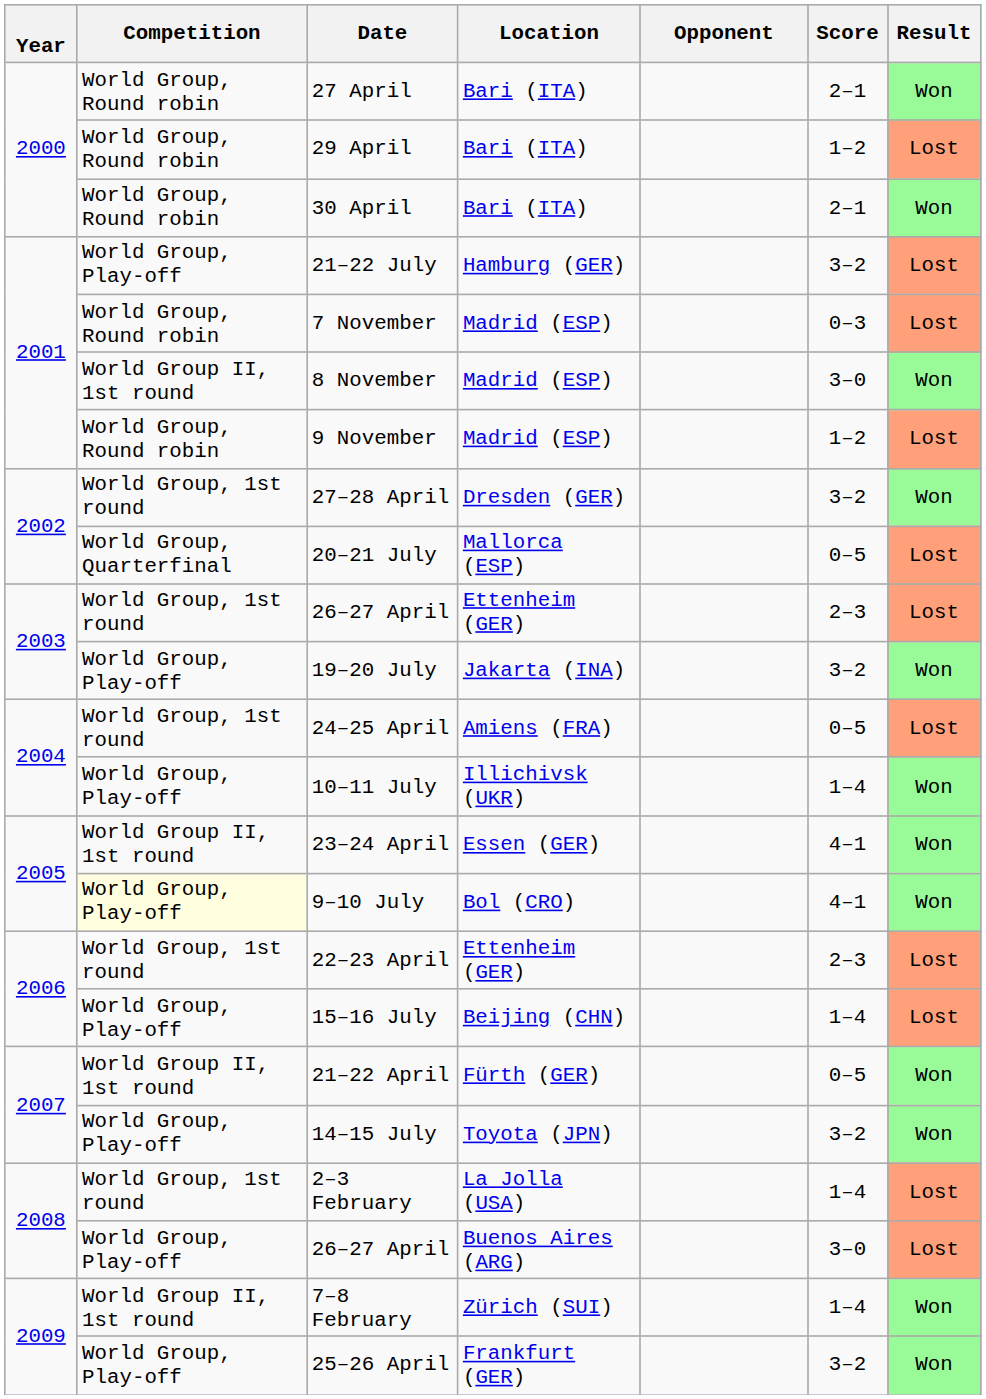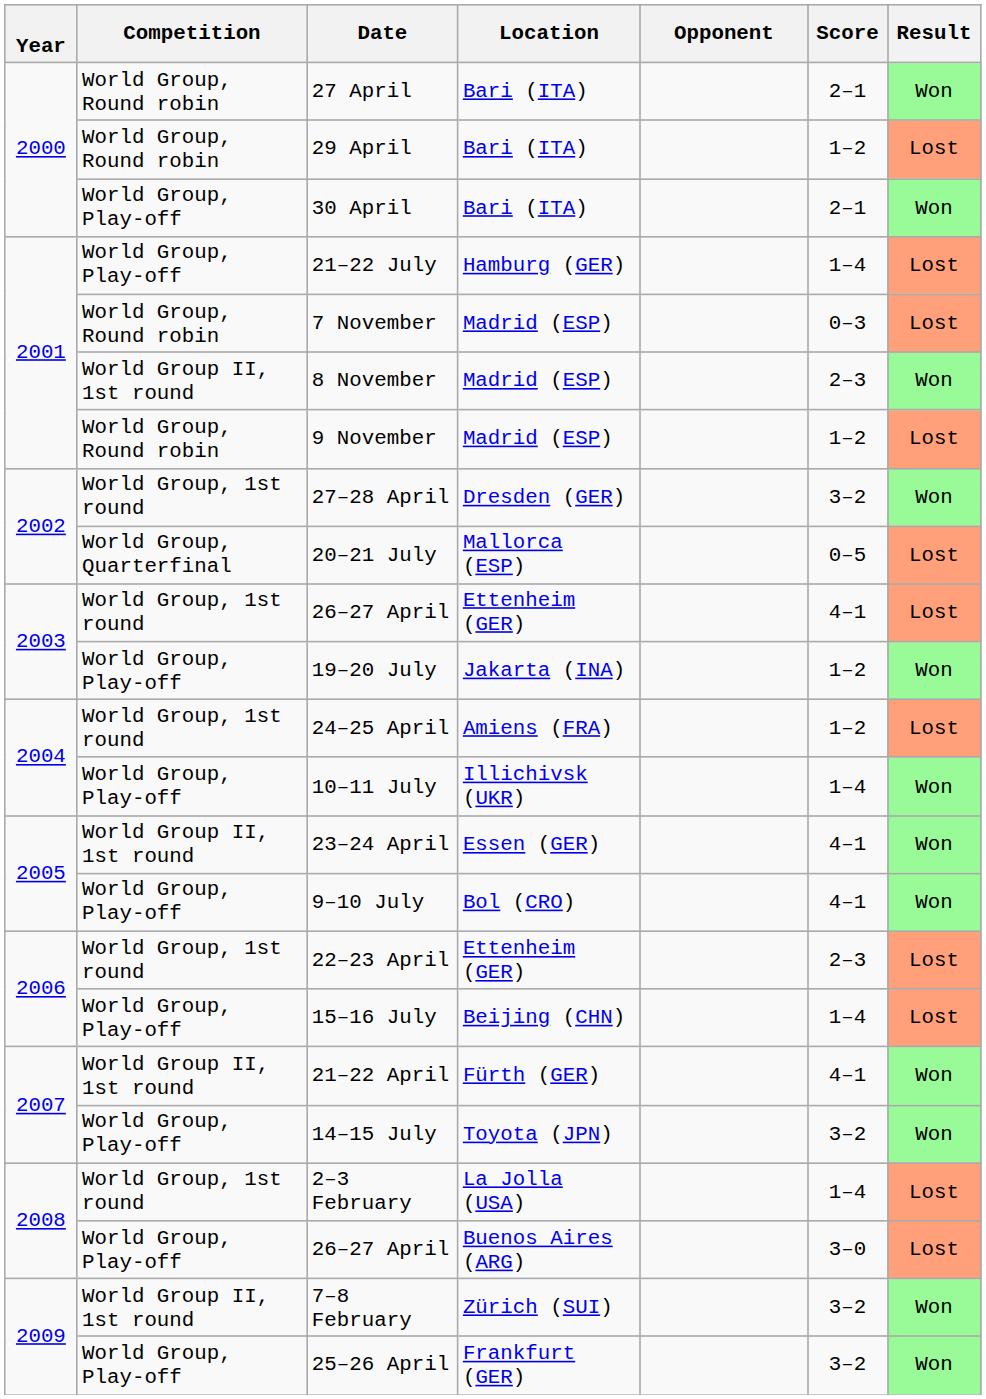30 April | Competition: World Group, Round robin -> World Group, Play-off
21–22 July | Score: 3–2 -> 1–4
8 November | Score: 3–0 -> 2–3
26–27 April / Ettenheim (GER) | Score: 2–3 -> 4–1
19–20 July | Score: 3–2 -> 1–2
24–25 April | Score: 0–5 -> 1–2
9–10 July | Competition: lightyellow background -> no background
21–22 April | Score: 0–5 -> 4–1
7–8 February | Score: 1–4 -> 3–2
